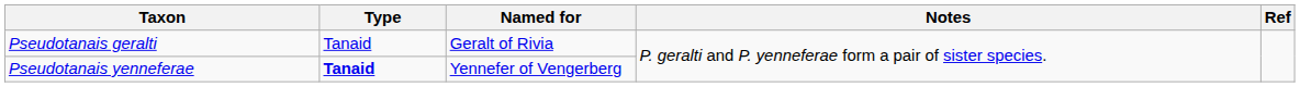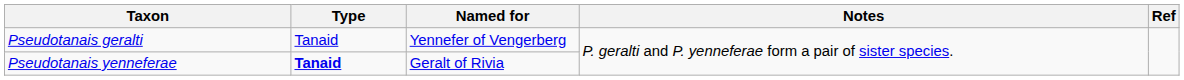Pseudotanais geralti | Named for: Geralt of Rivia -> Yennefer of Vengerberg
Pseudotanais yenneferae | Named for: Yennefer of Vengerberg -> Geralt of Rivia
